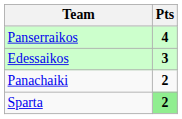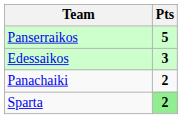Panserraikos | Pts: 4 -> 5
